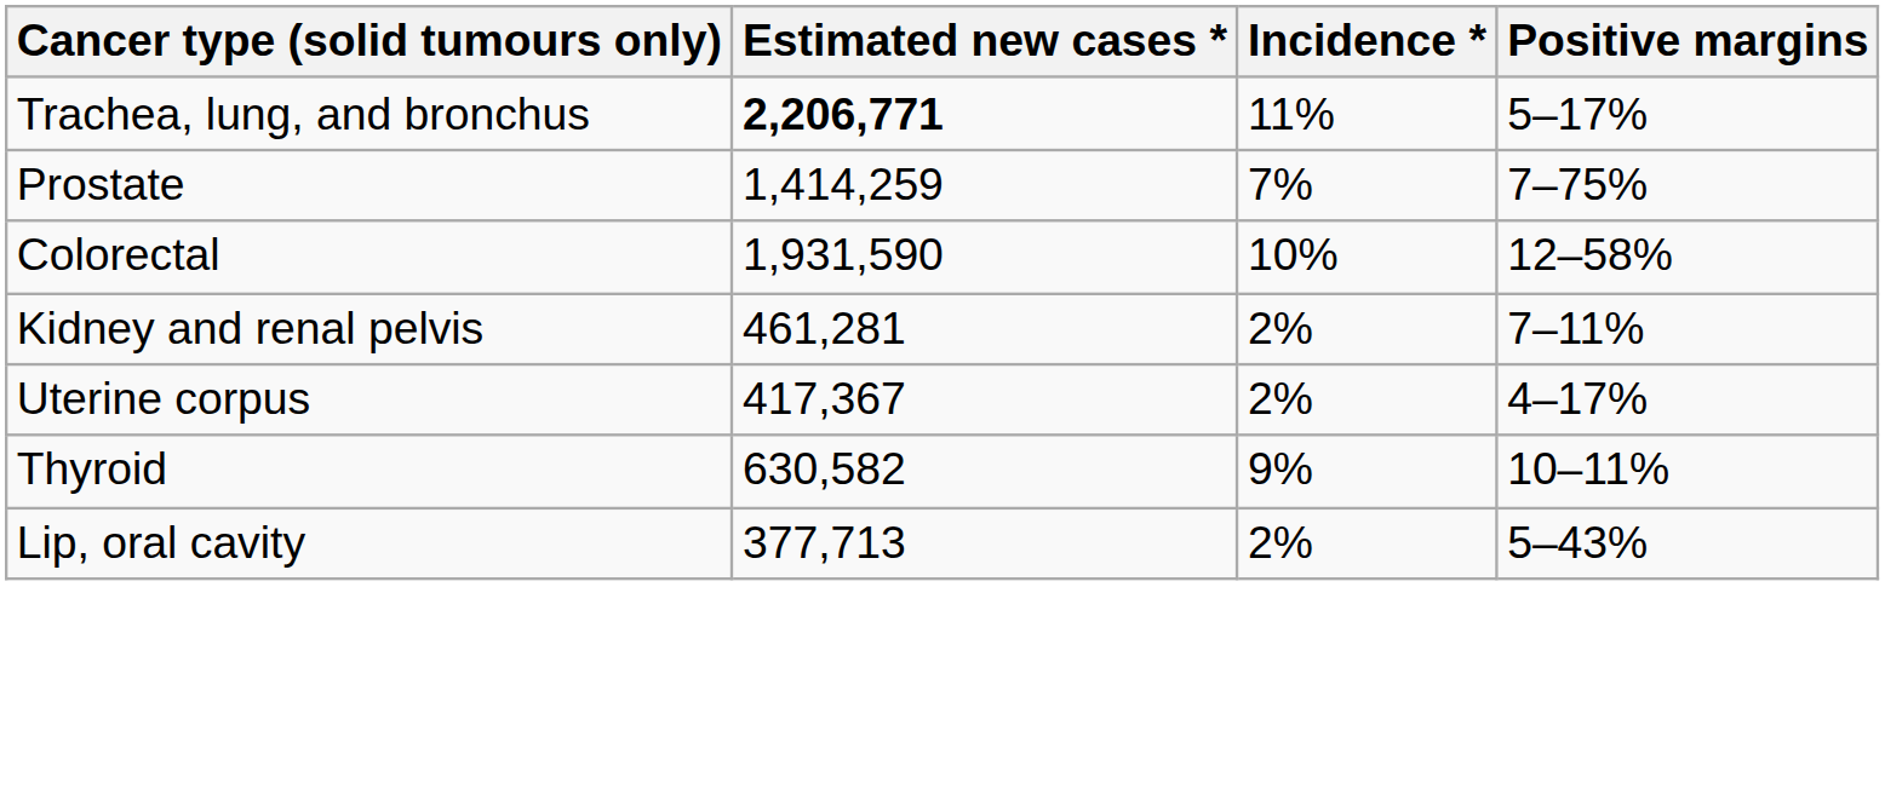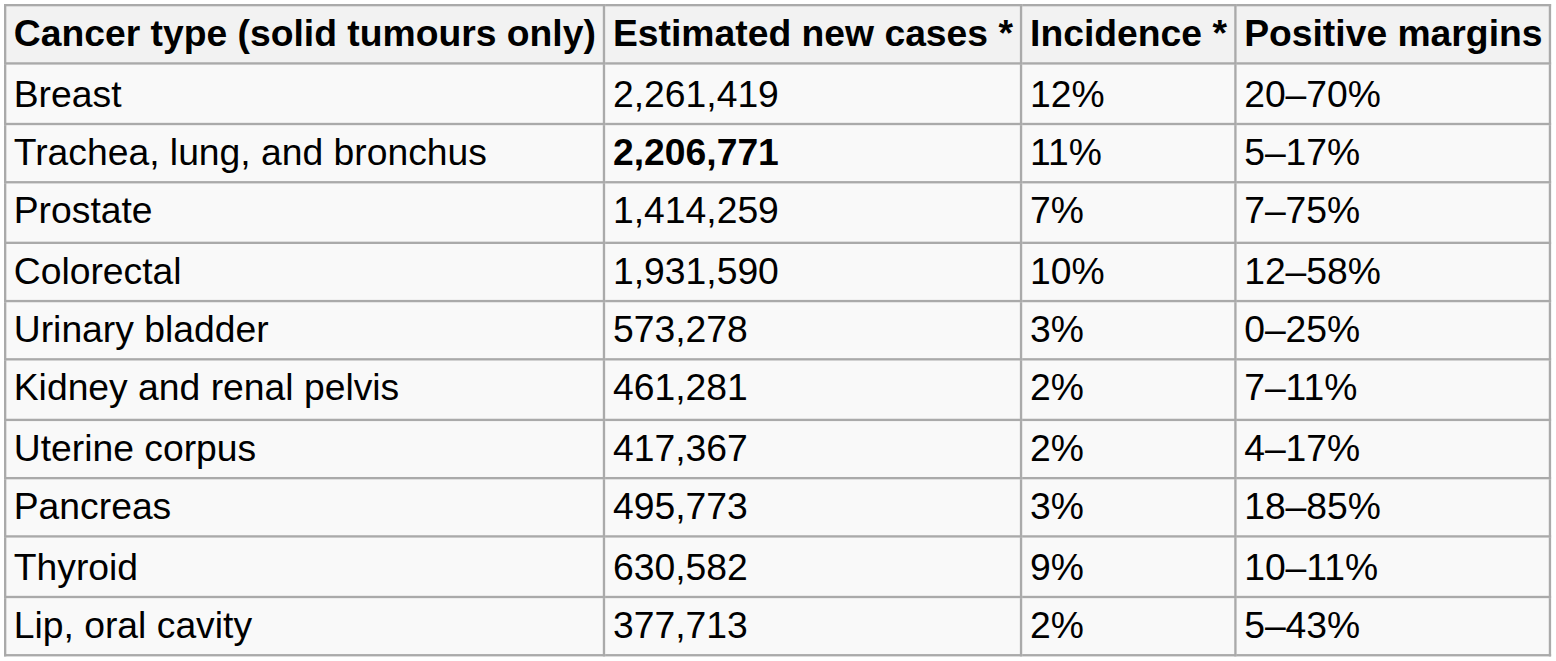+ row: Breast | 2,261,419 | 12% | 20–70%
+ row: Urinary bladder | 573,278 | 3% | 0–25%
+ row: Pancreas | 495,773 | 3% | 18–85%
